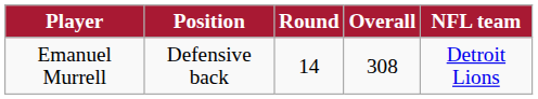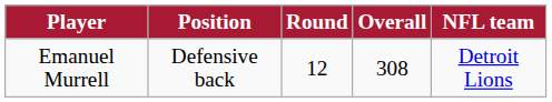Emanuel Murrell | Round: 14 -> 12
